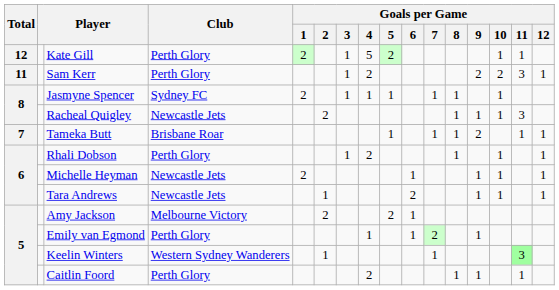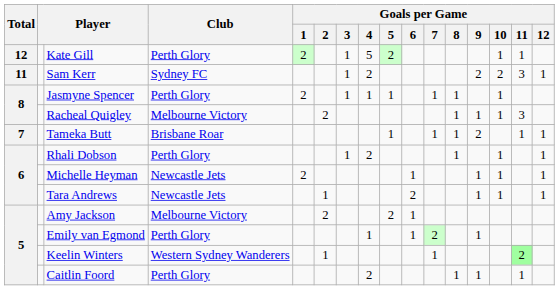Sam Kerr | Club: Perth Glory -> Sydney FC
Jasmyne Spencer | Club: Sydney FC -> Perth Glory
Racheal Quigley | Club: Newcastle Jets -> Melbourne Victory
Keelin Winters | Goals per Game / 11: 3 -> 2
